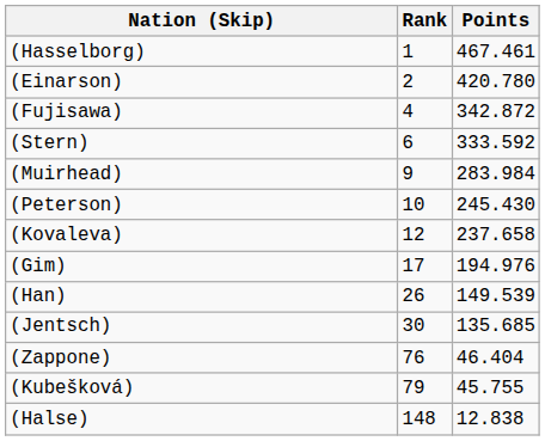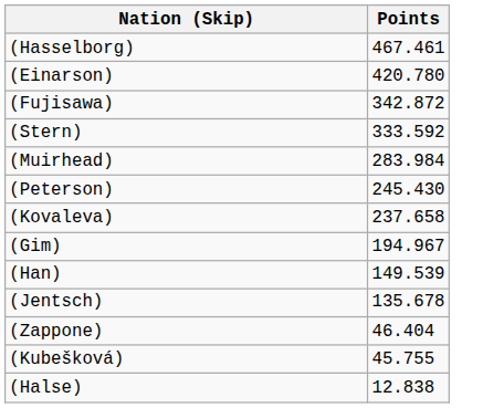- column: Rank | 1 | 2 | 4 | 6 | 9 | 10 | 12 | 17 | 26 | 30 | 76 | 79 | 148
(Gim) | Points: 194.976 -> 194.967
(Jentsch) | Points: 135.685 -> 135.678
